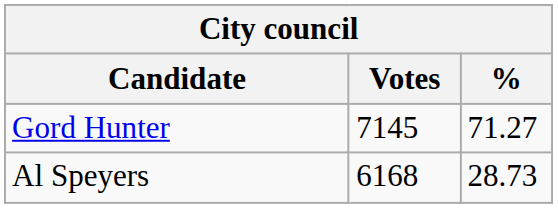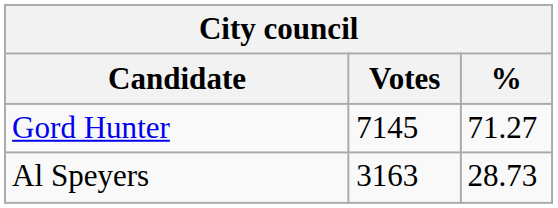Al Speyers | Votes: 6168 -> 3163
